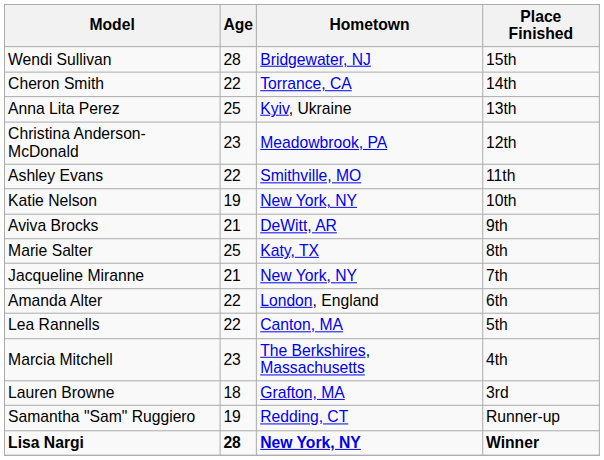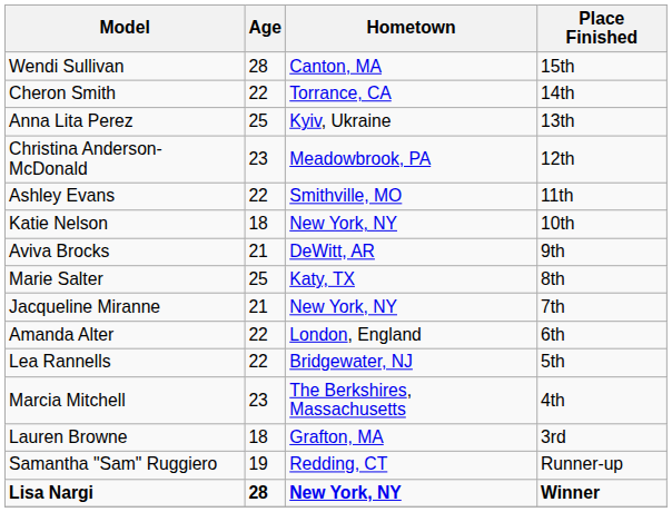Wendi Sullivan | Hometown: Bridgewater, NJ -> Canton, MA
Katie Nelson | Age: 19 -> 18
Lea Rannells | Hometown: Canton, MA -> Bridgewater, NJ
